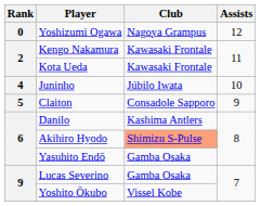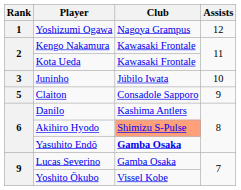Yoshizumi Ogawa | Rank: 0 -> 1
Juninho | Rank: 4 -> 3
Yasuhito Endō | Club: normal -> bold
